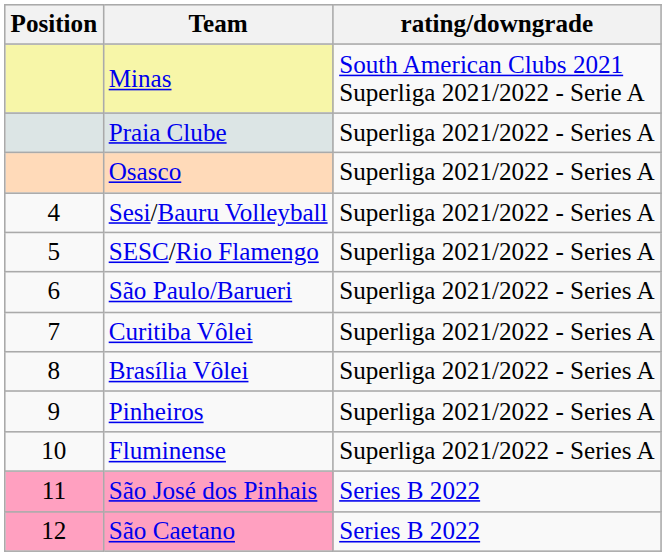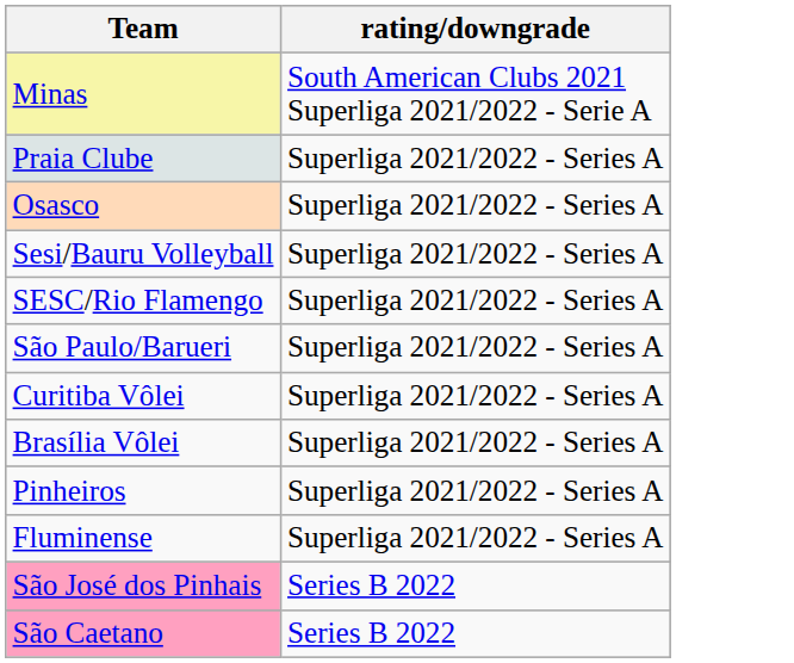- column: Position | 4 | 5 | 6 | 7 | 8 | 9 | 10 | 11 | 12
